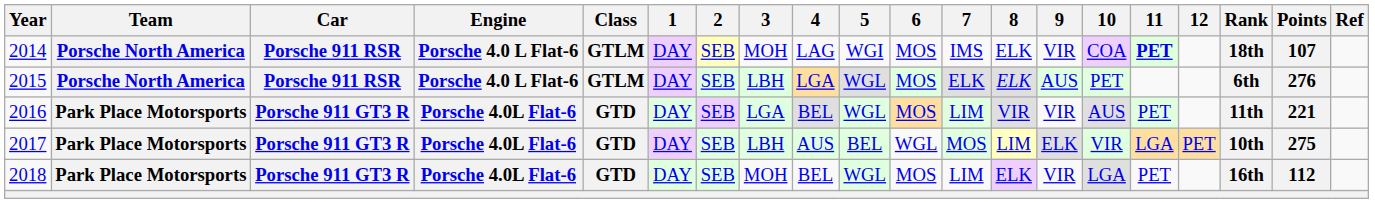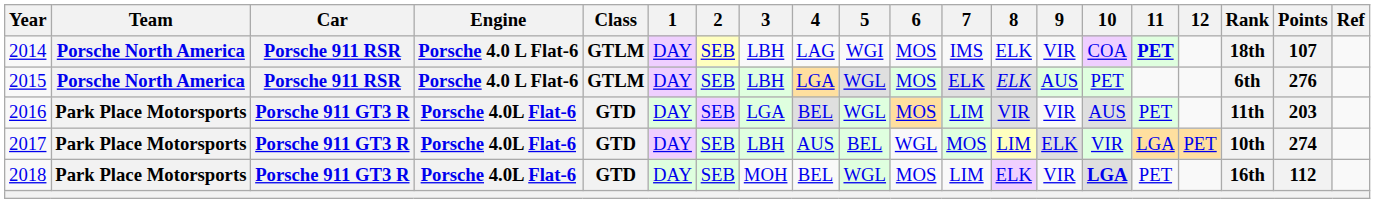2014 | 3: MOH -> LBH
2016 | Points: 221 -> 203
2017 | Points: 275 -> 274
2018 | 10: normal -> bold
